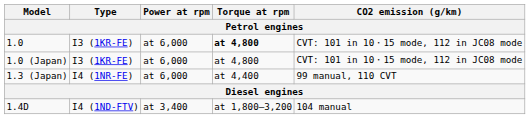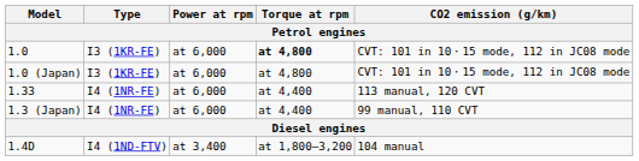+ row: 1.33 | I4 (1NR-FE) | at 6,000 | at 4,400 | 113 manual, 120 CVT
